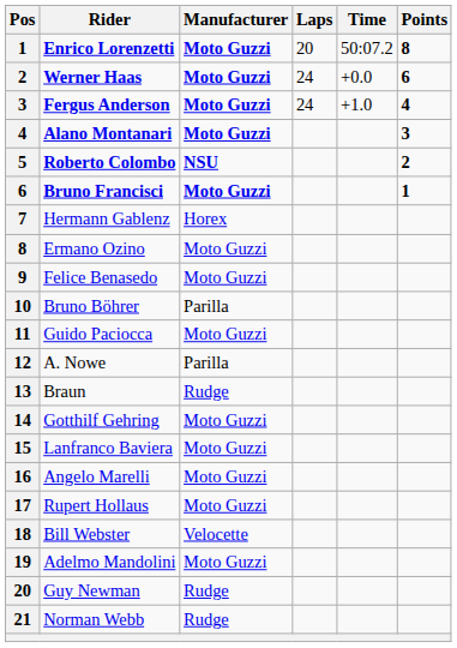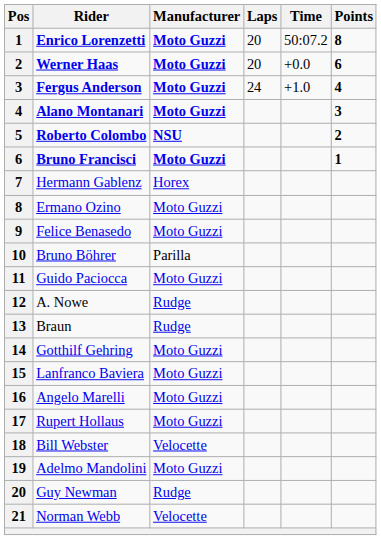Werner Haas | Laps: 24 -> 20
A. Nowe | Manufacturer: Parilla -> Rudge
Norman Webb | Manufacturer: Rudge -> Velocette
